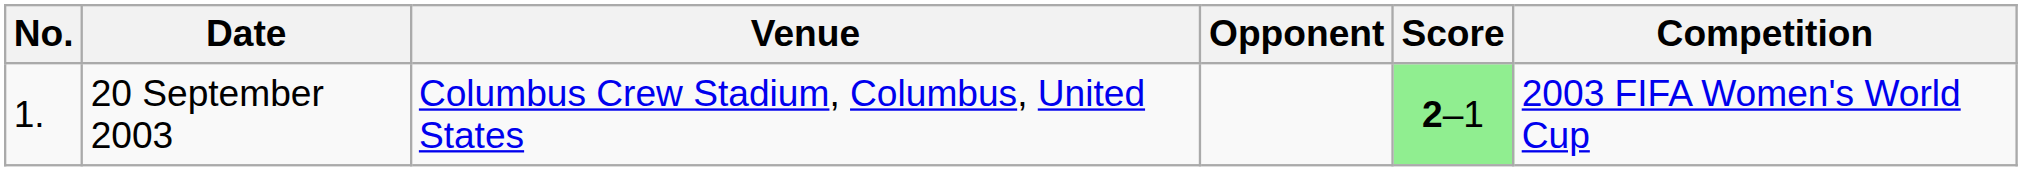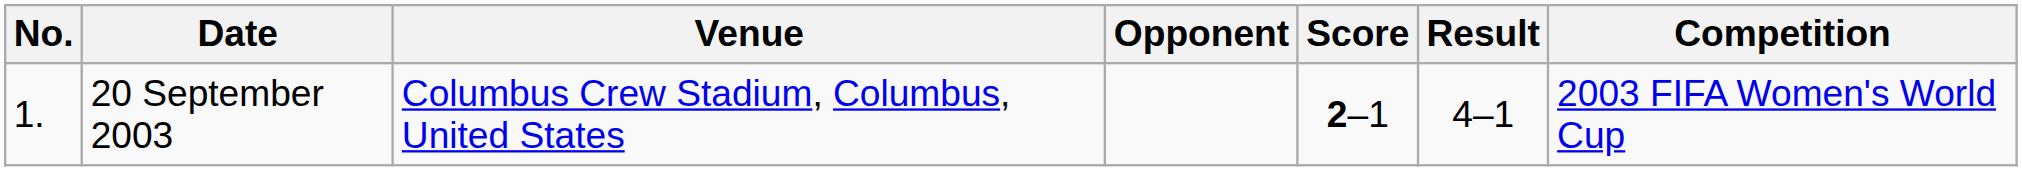+ column: Result | 4–1
20 September 2003 | Score: lightgreen background -> no background
